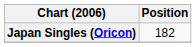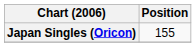Japan Singles (Oricon) | Position: 182 -> 155
